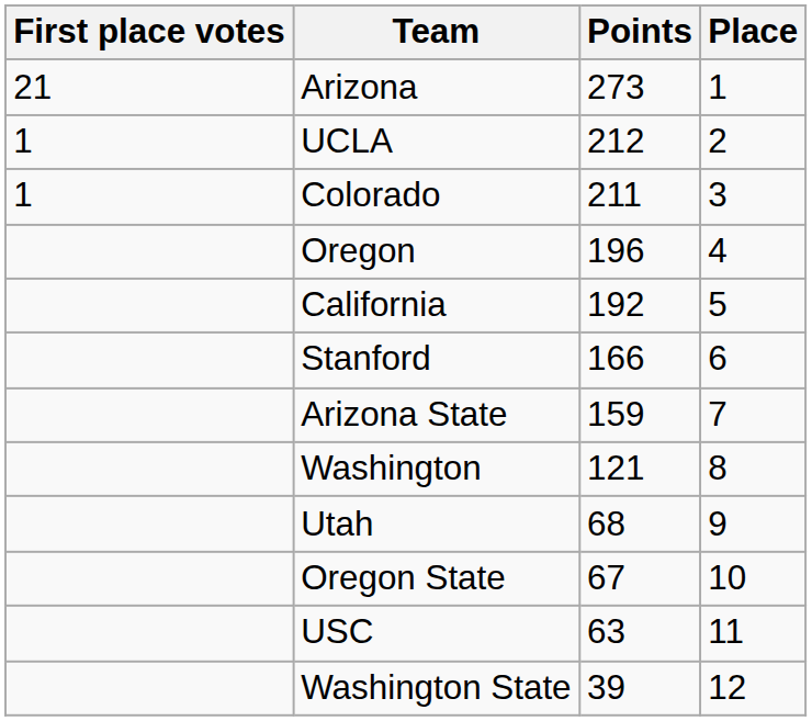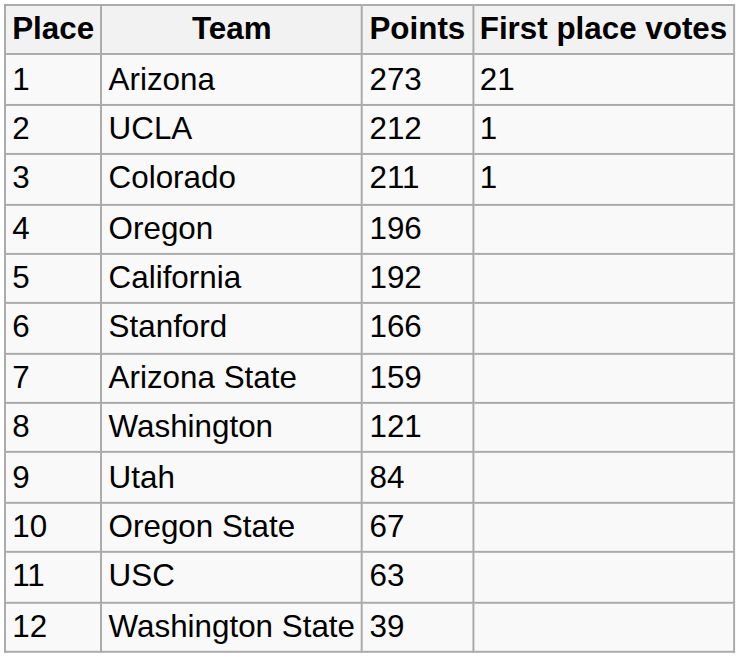columns swapped: Place <-> First place votes
Utah | Points: 68 -> 84
